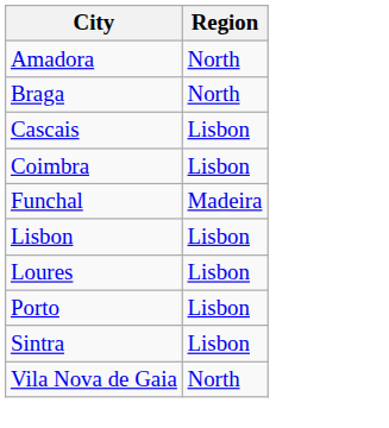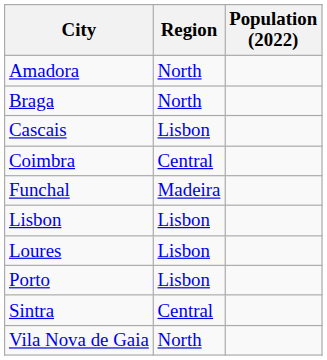+ column: Population (2022)
Coimbra | Region: Lisbon -> Central
Sintra | Region: Lisbon -> Central
